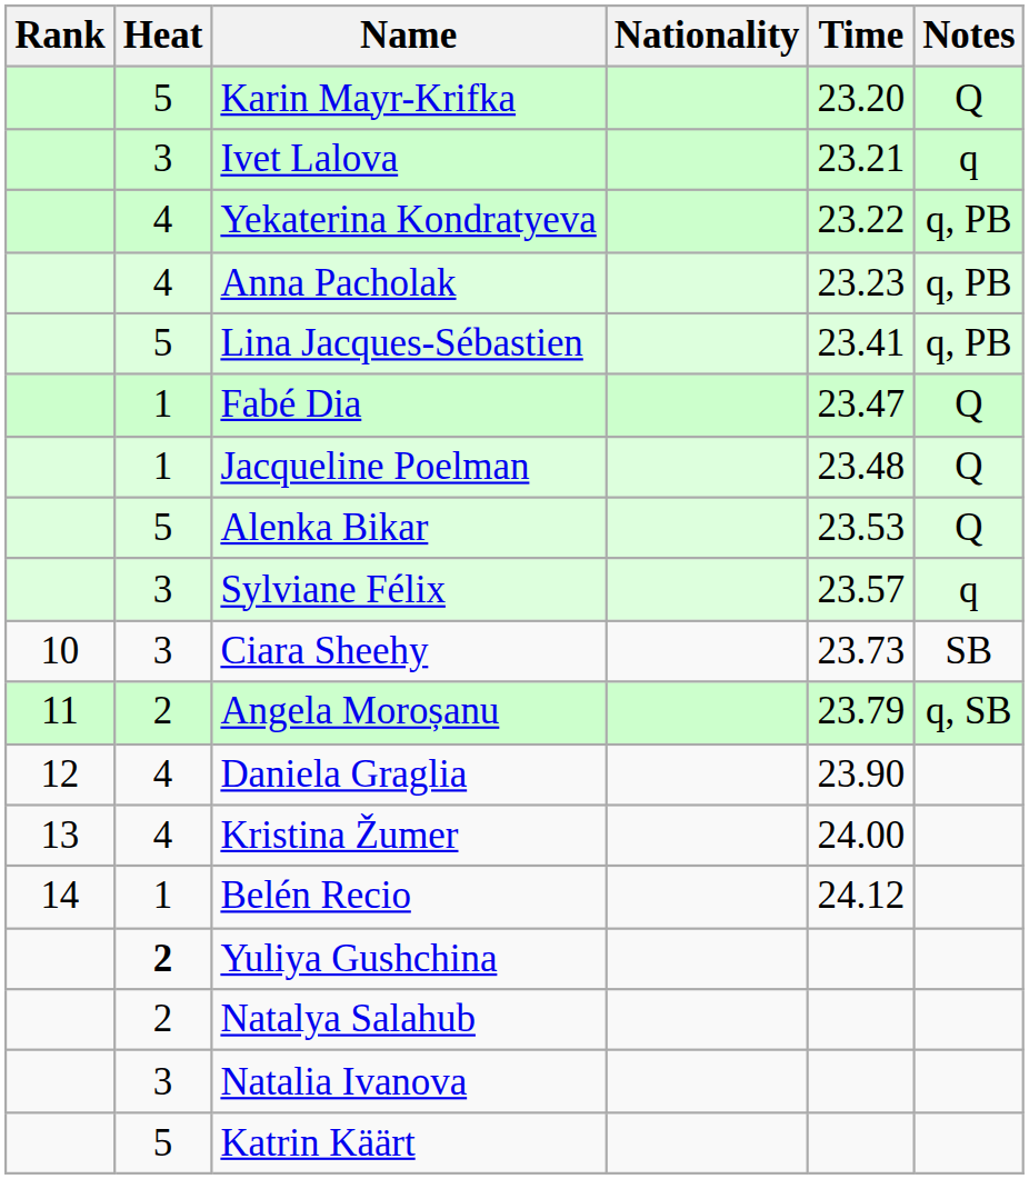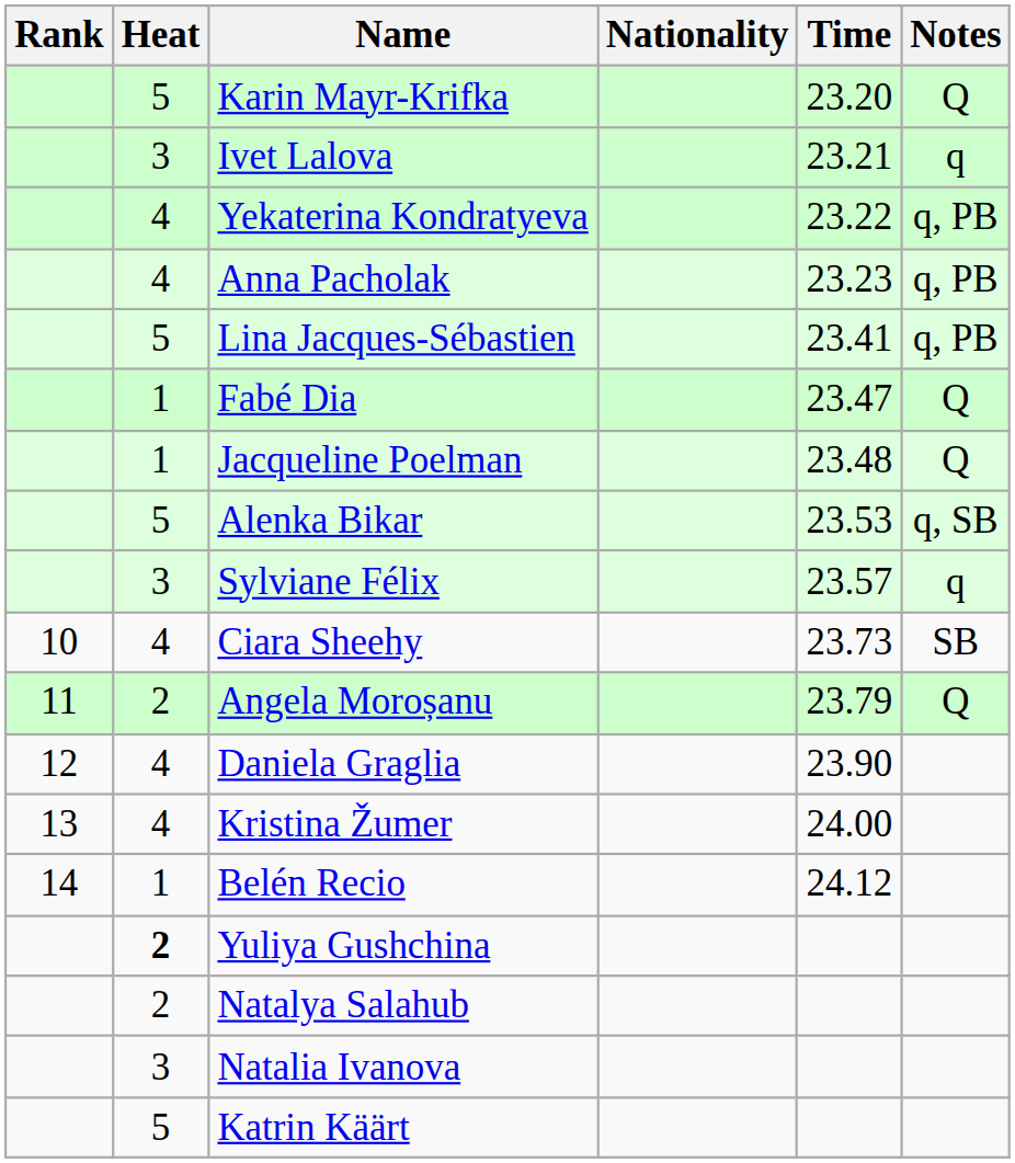Alenka Bikar | Notes: Q -> q, SB
Ciara Sheehy | Heat: 3 -> 4
Angela Moroșanu | Notes: q, SB -> Q
